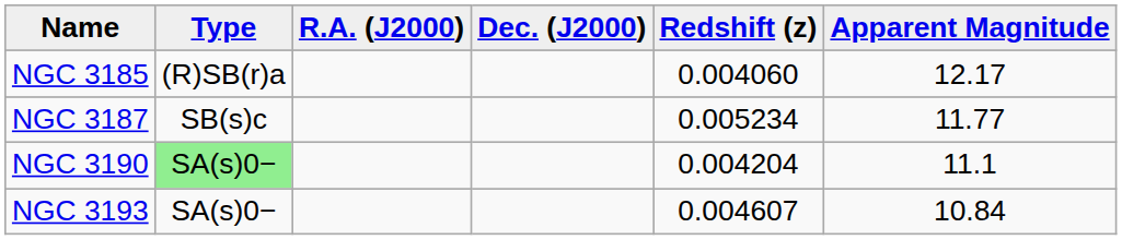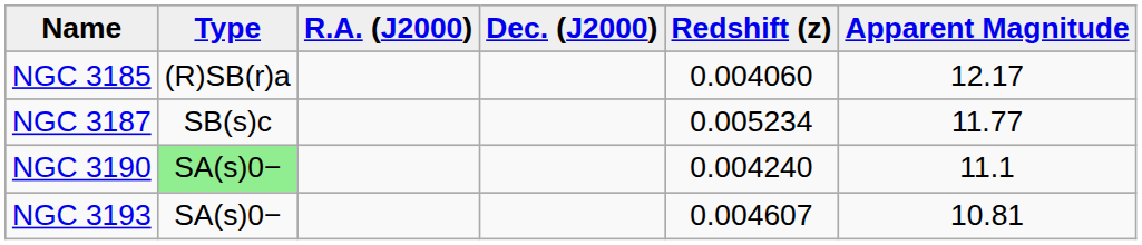NGC 3190 | Redshift (z): 0.004204 -> 0.004240
NGC 3193 | Apparent Magnitude: 10.84 -> 10.81
